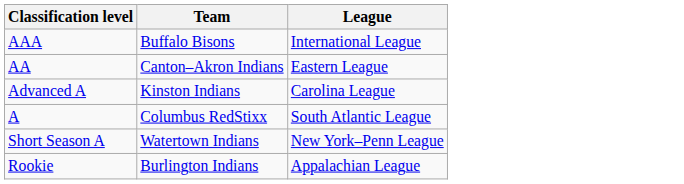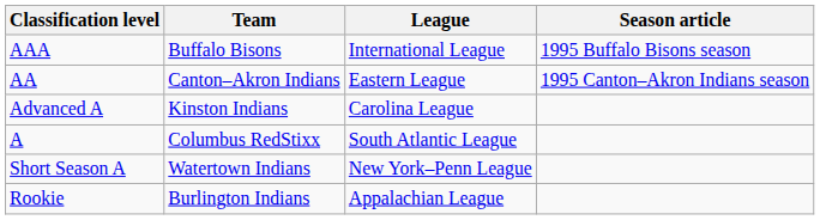+ column: Season article | 1995 Buffalo Bisons season | 1995 Canton–Akron Indians season
